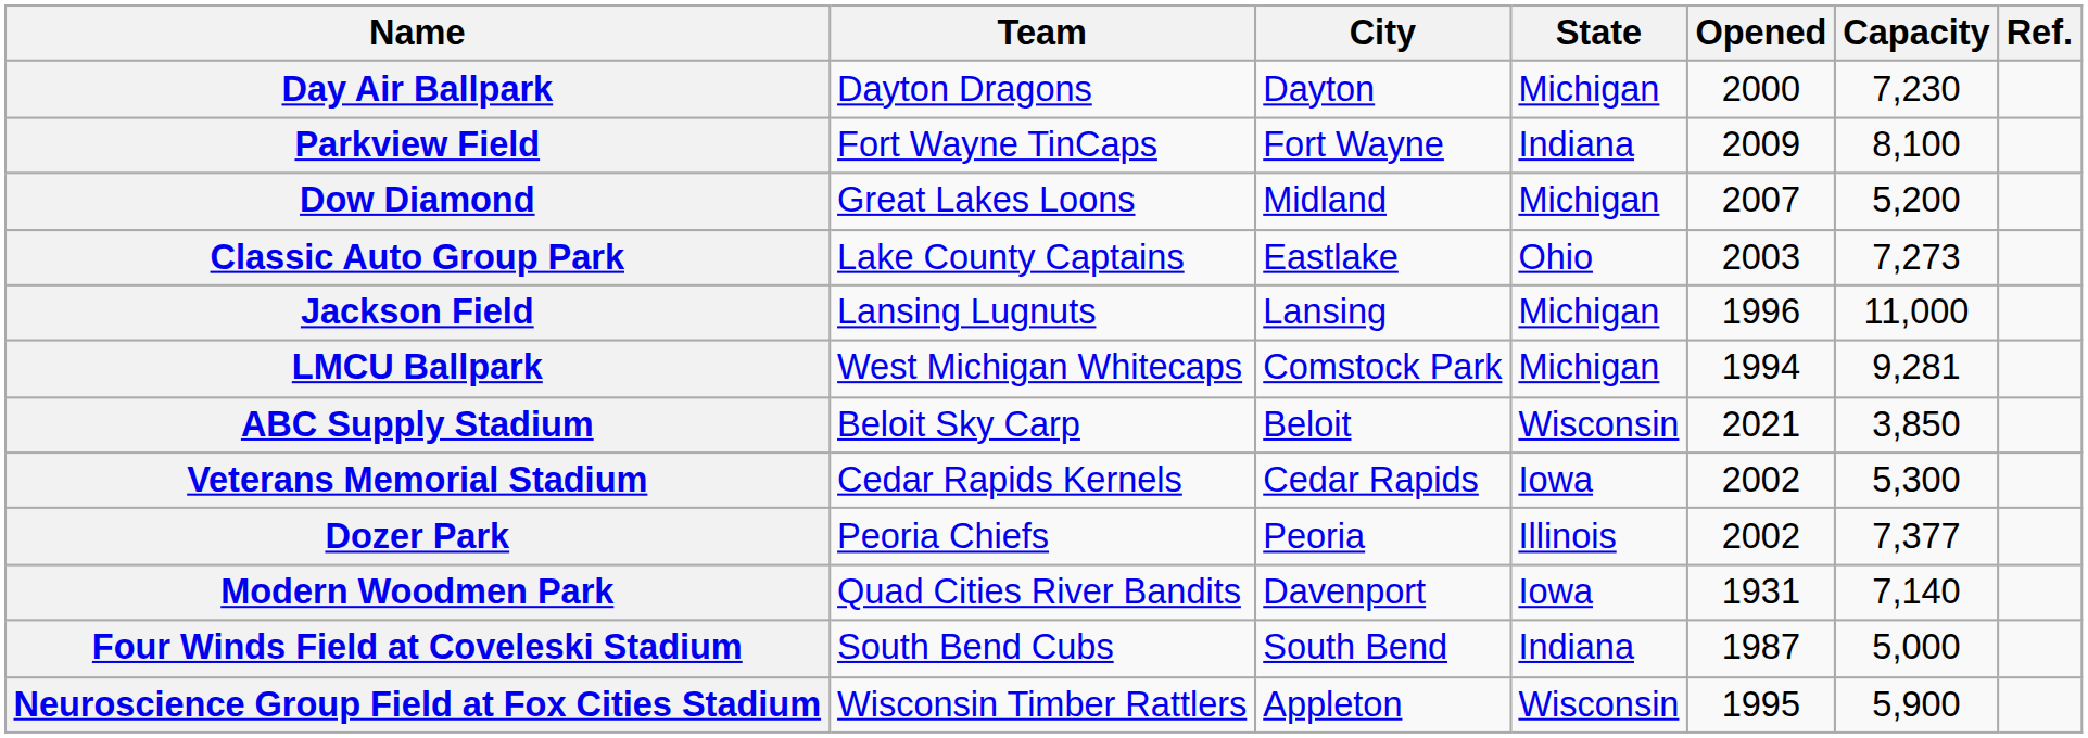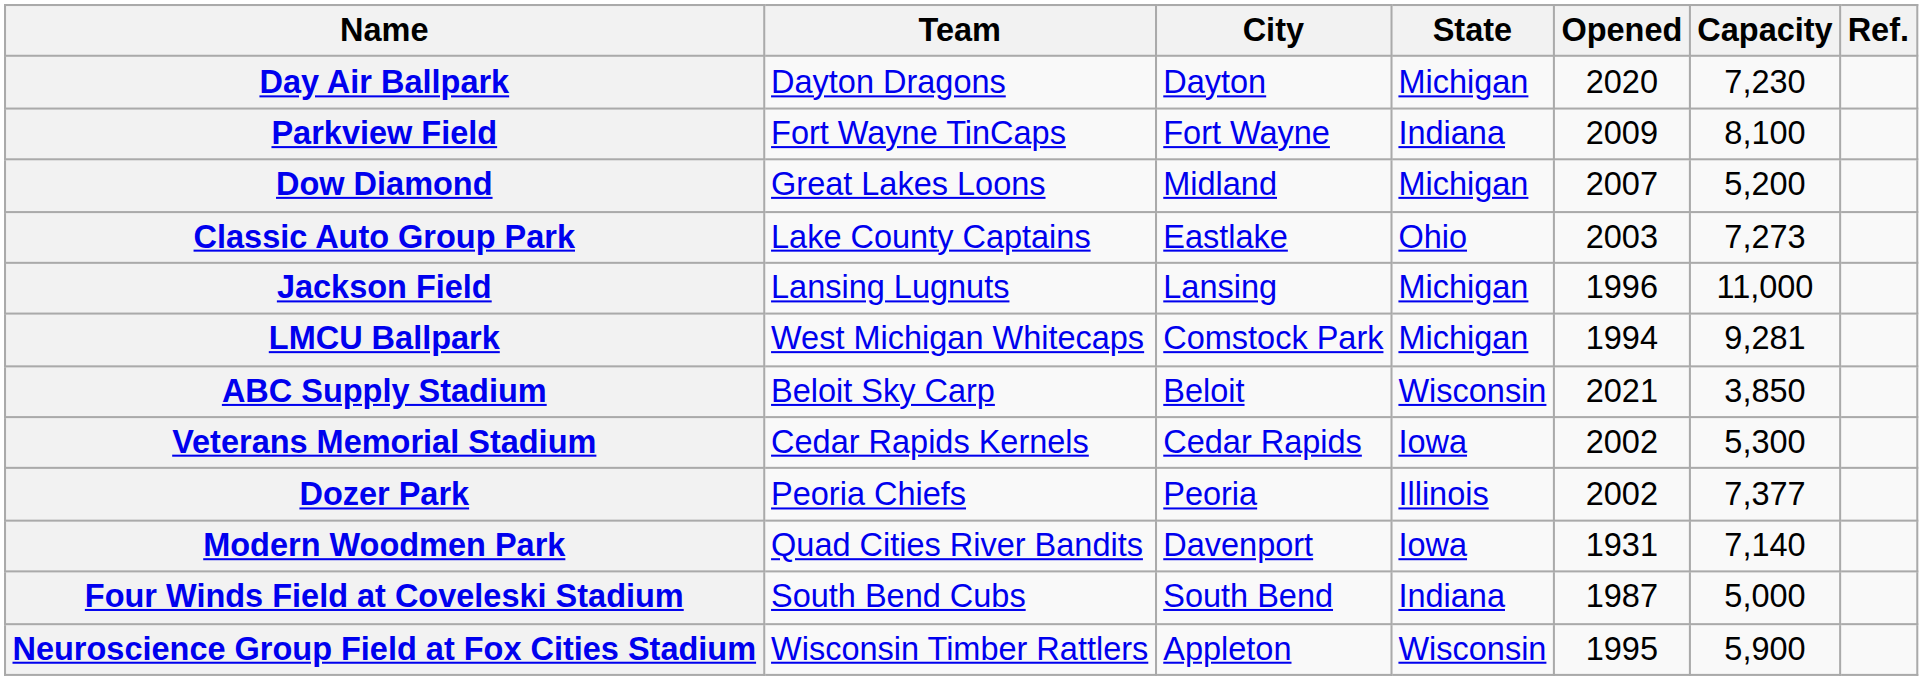Day Air Ballpark | Opened: 2000 -> 2020
